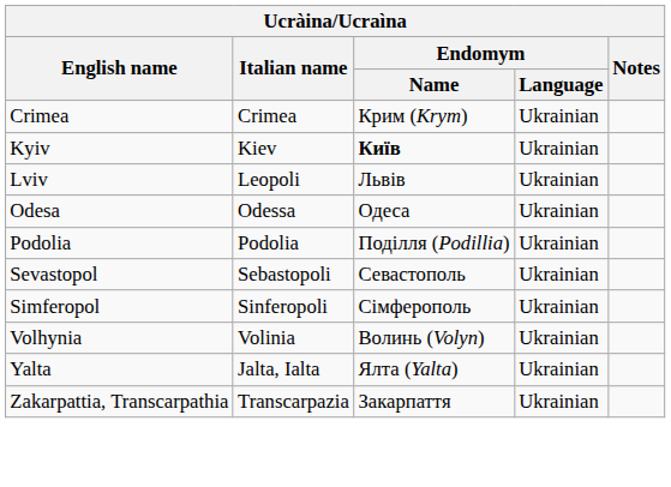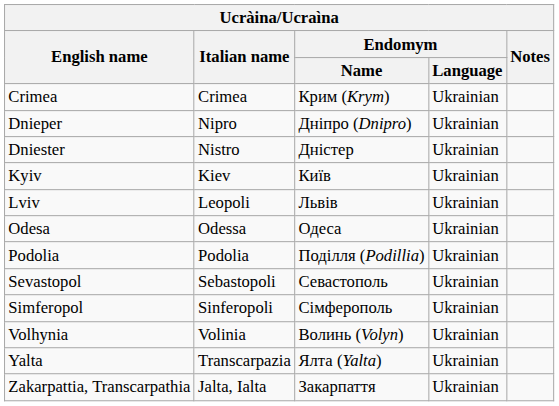+ row: Dnieper | Nipro | Дніпро (Dnipro) | Ukrainian
+ row: Dniester | Nistro | Дністер | Ukrainian
Kyiv | Endomym / Name: bold -> normal
Yalta | Italian name: Jalta, Ialta -> Transcarpazia
Zakarpattia, Transcarpathia | Italian name: Transcarpazia -> Jalta, Ialta
